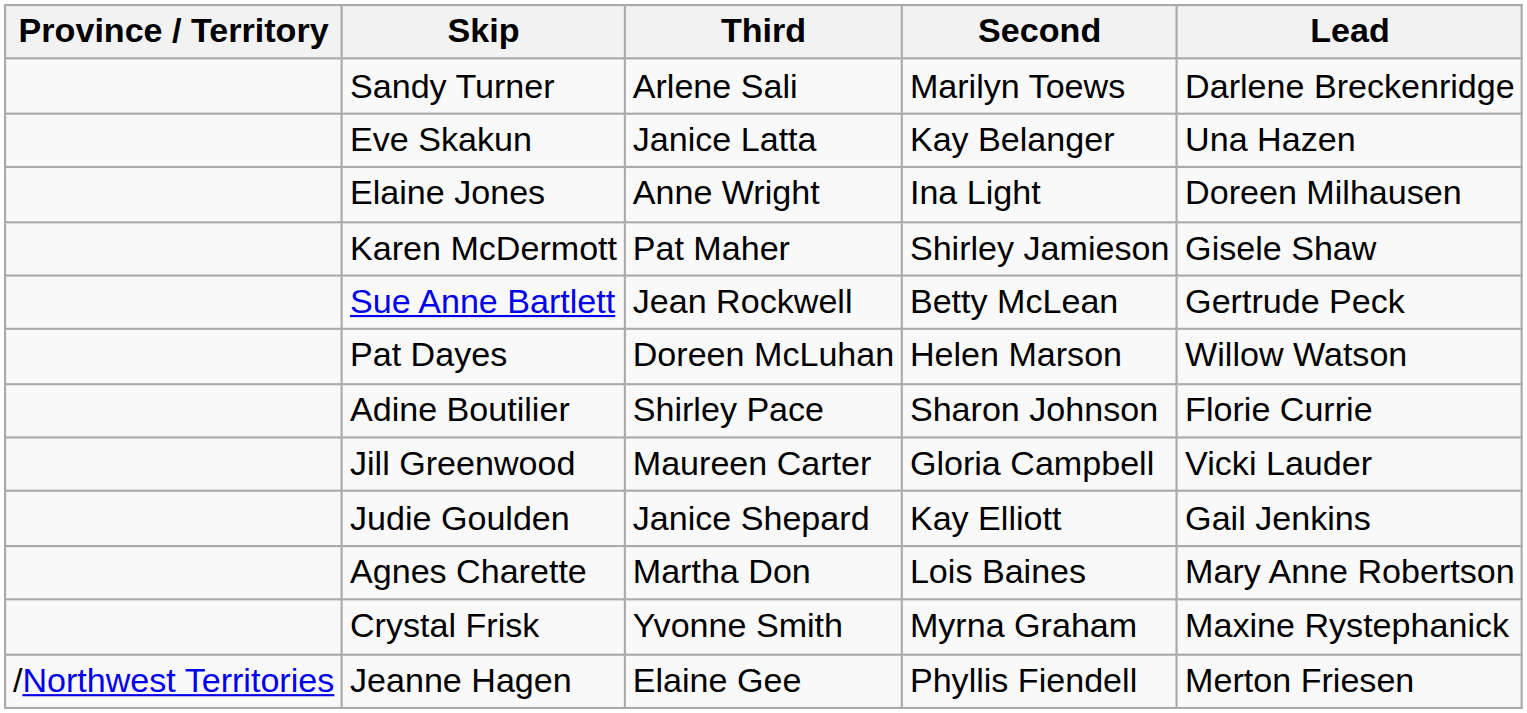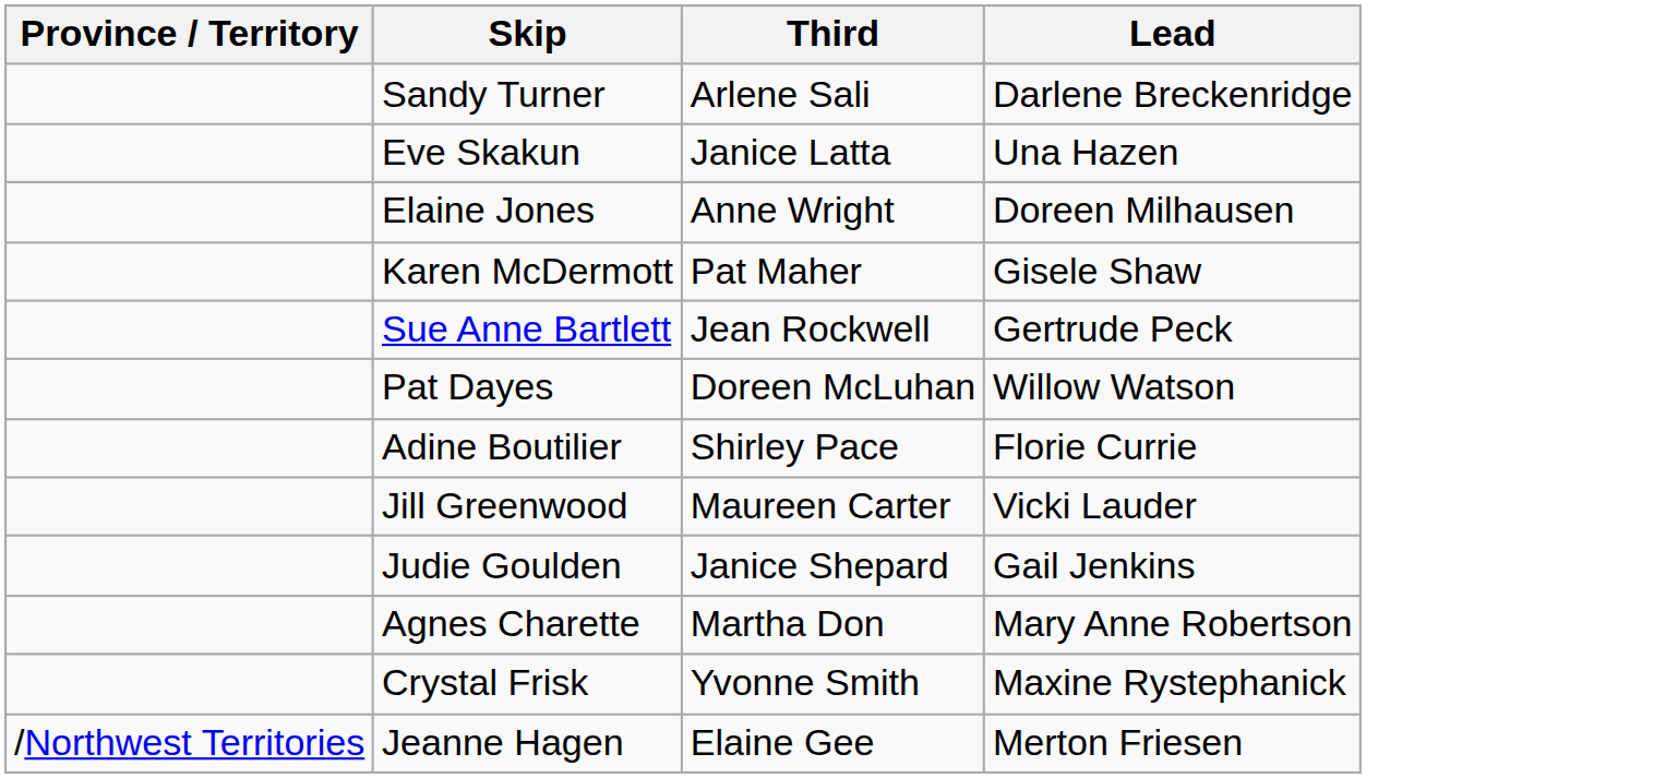- column: Second | Marilyn Toews | Kay Belanger | Ina Light | Shirley Jamieson | Betty McLean | Helen Marson | Sharon Johnson | Gloria Campbell | Kay Elliott | Lois Baines | Myrna Graham | Phyllis Fiendell
